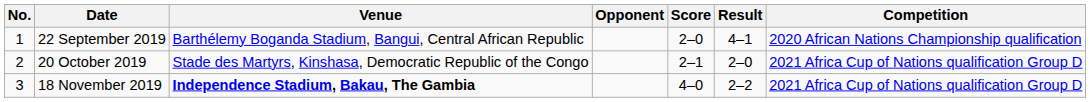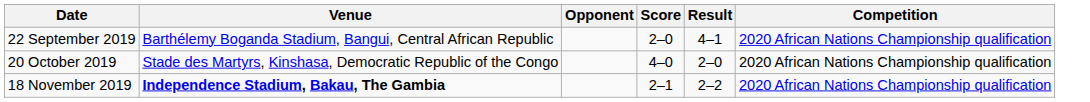- column: No. | 1 | 2 | 3
20 October 2019 | Score: 2–1 -> 4–0
20 October 2019 | Competition: 2021 Africa Cup of Nations qualification Group D -> 2020 African Nations Championship qualification
18 November 2019 | Score: 4–0 -> 2–1
18 November 2019 | Competition: 2021 Africa Cup of Nations qualification Group D -> 2020 African Nations Championship qualification
